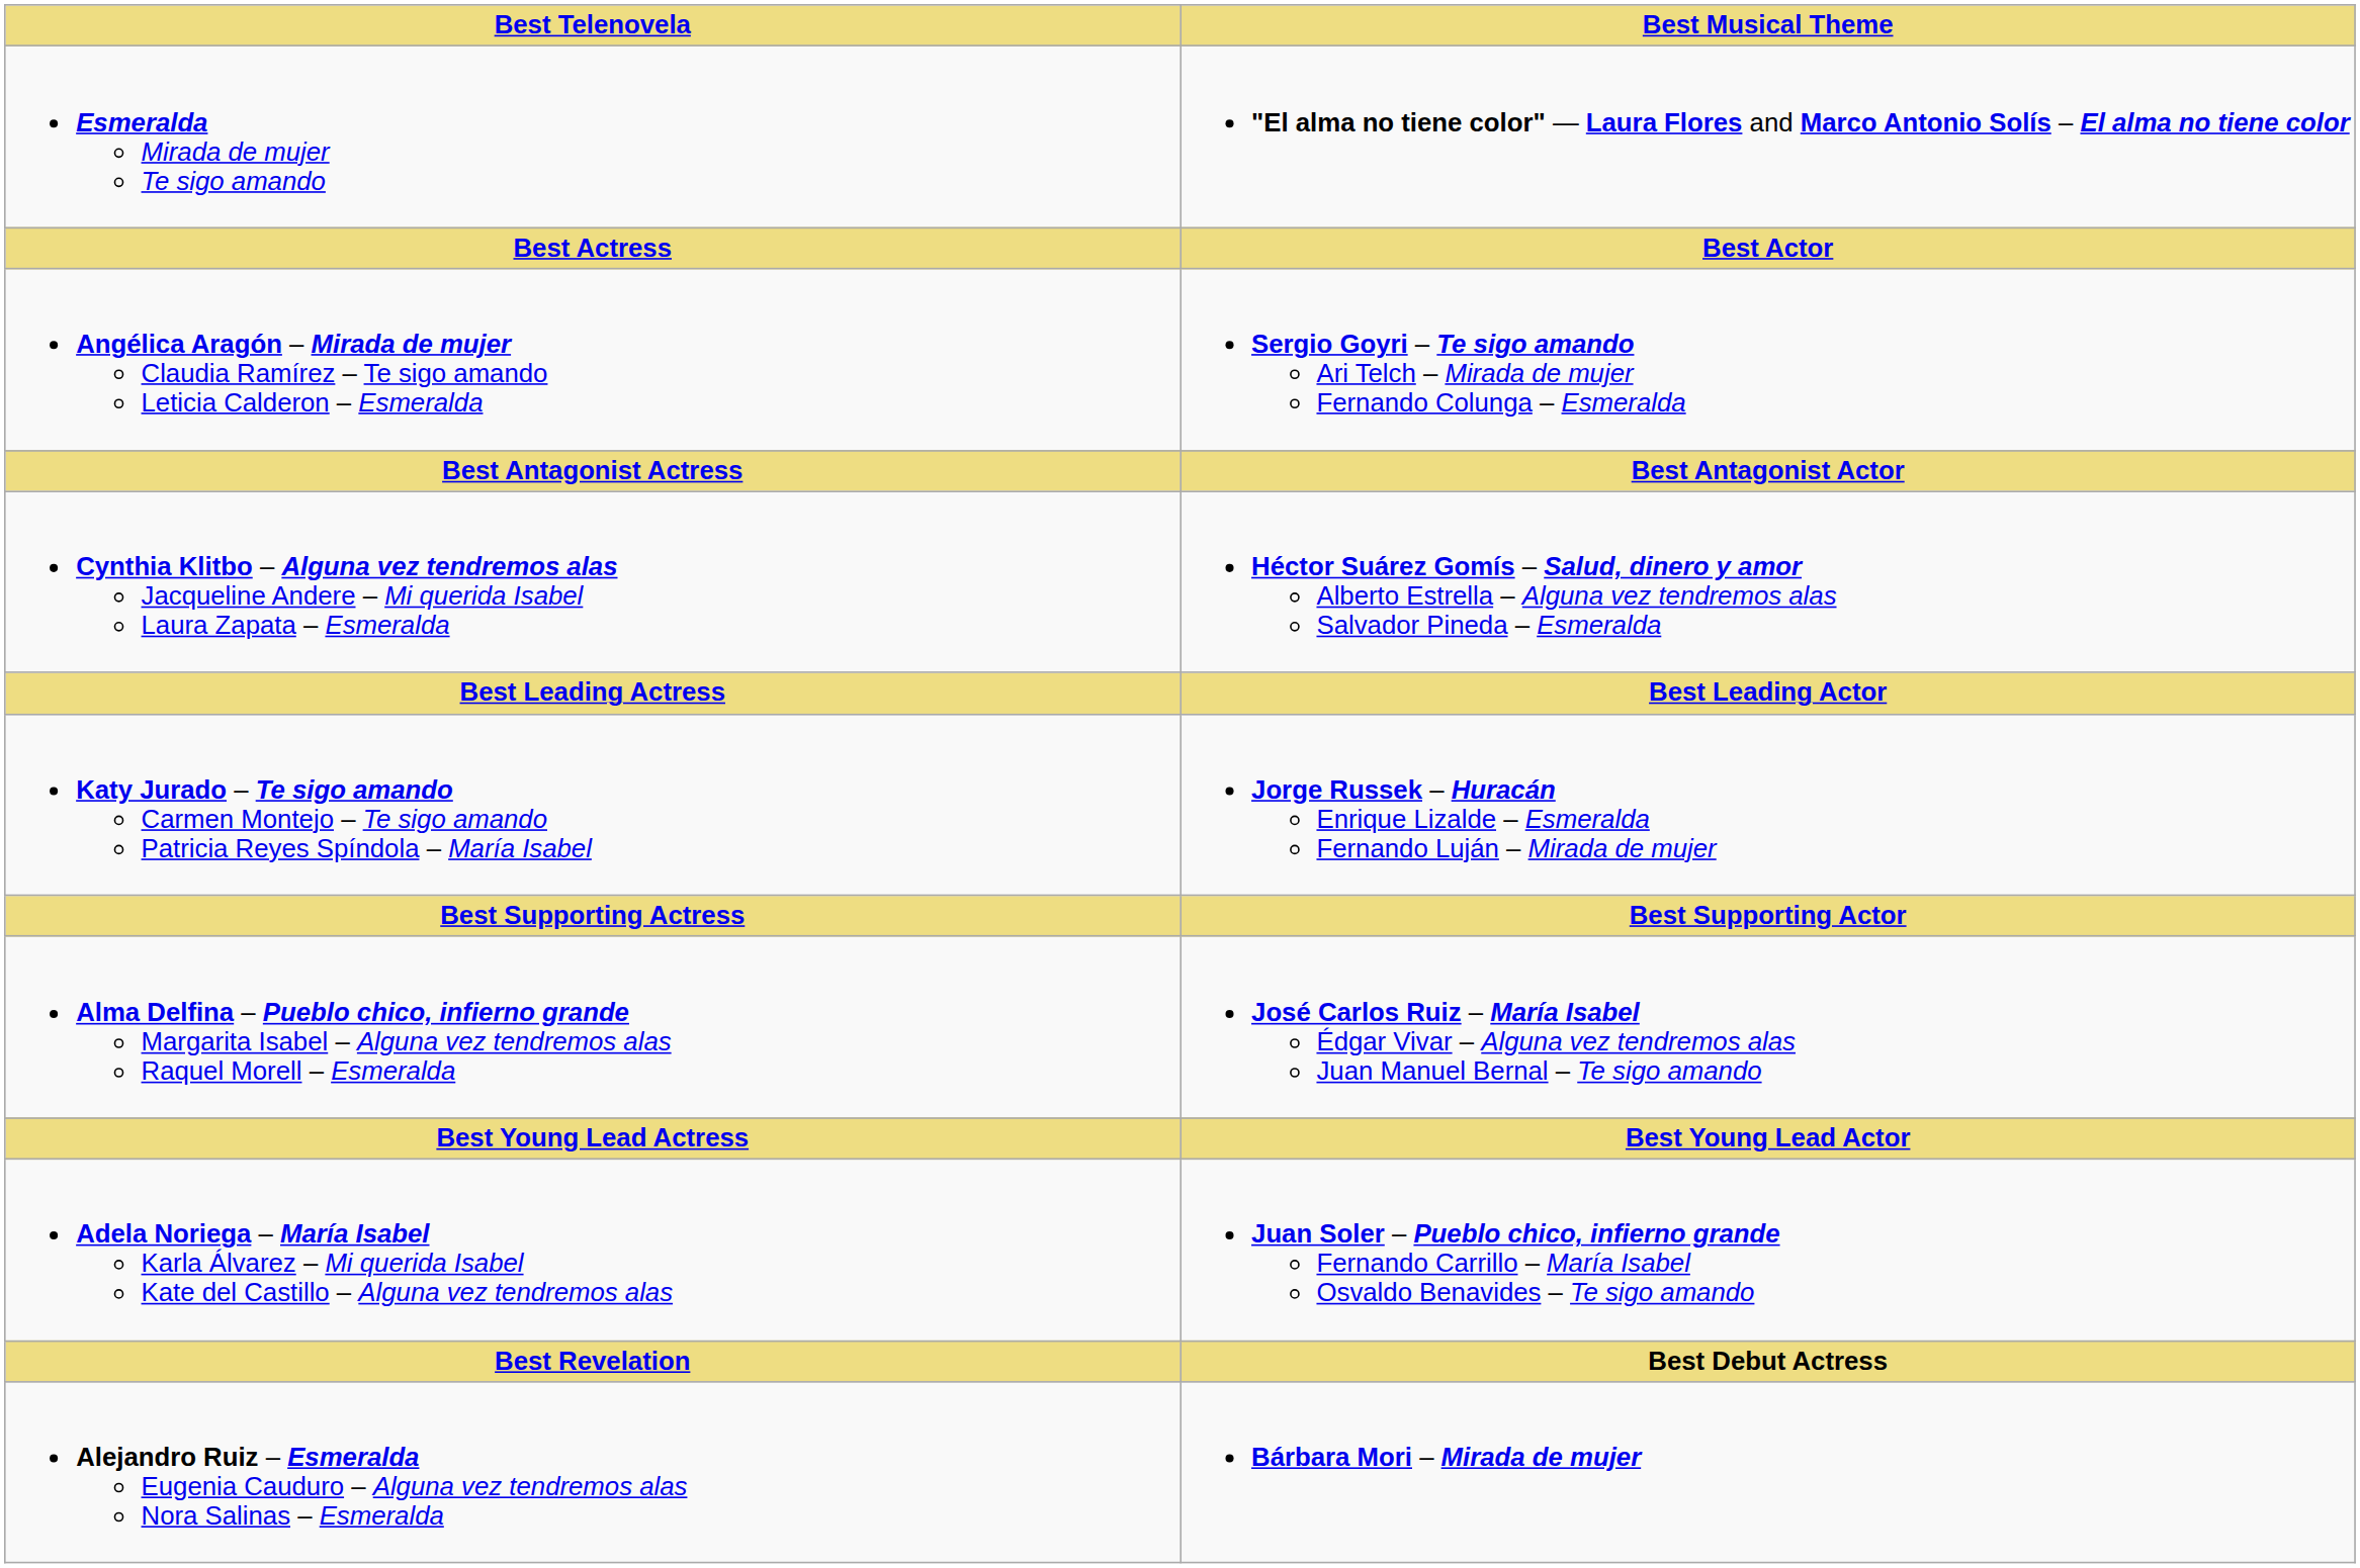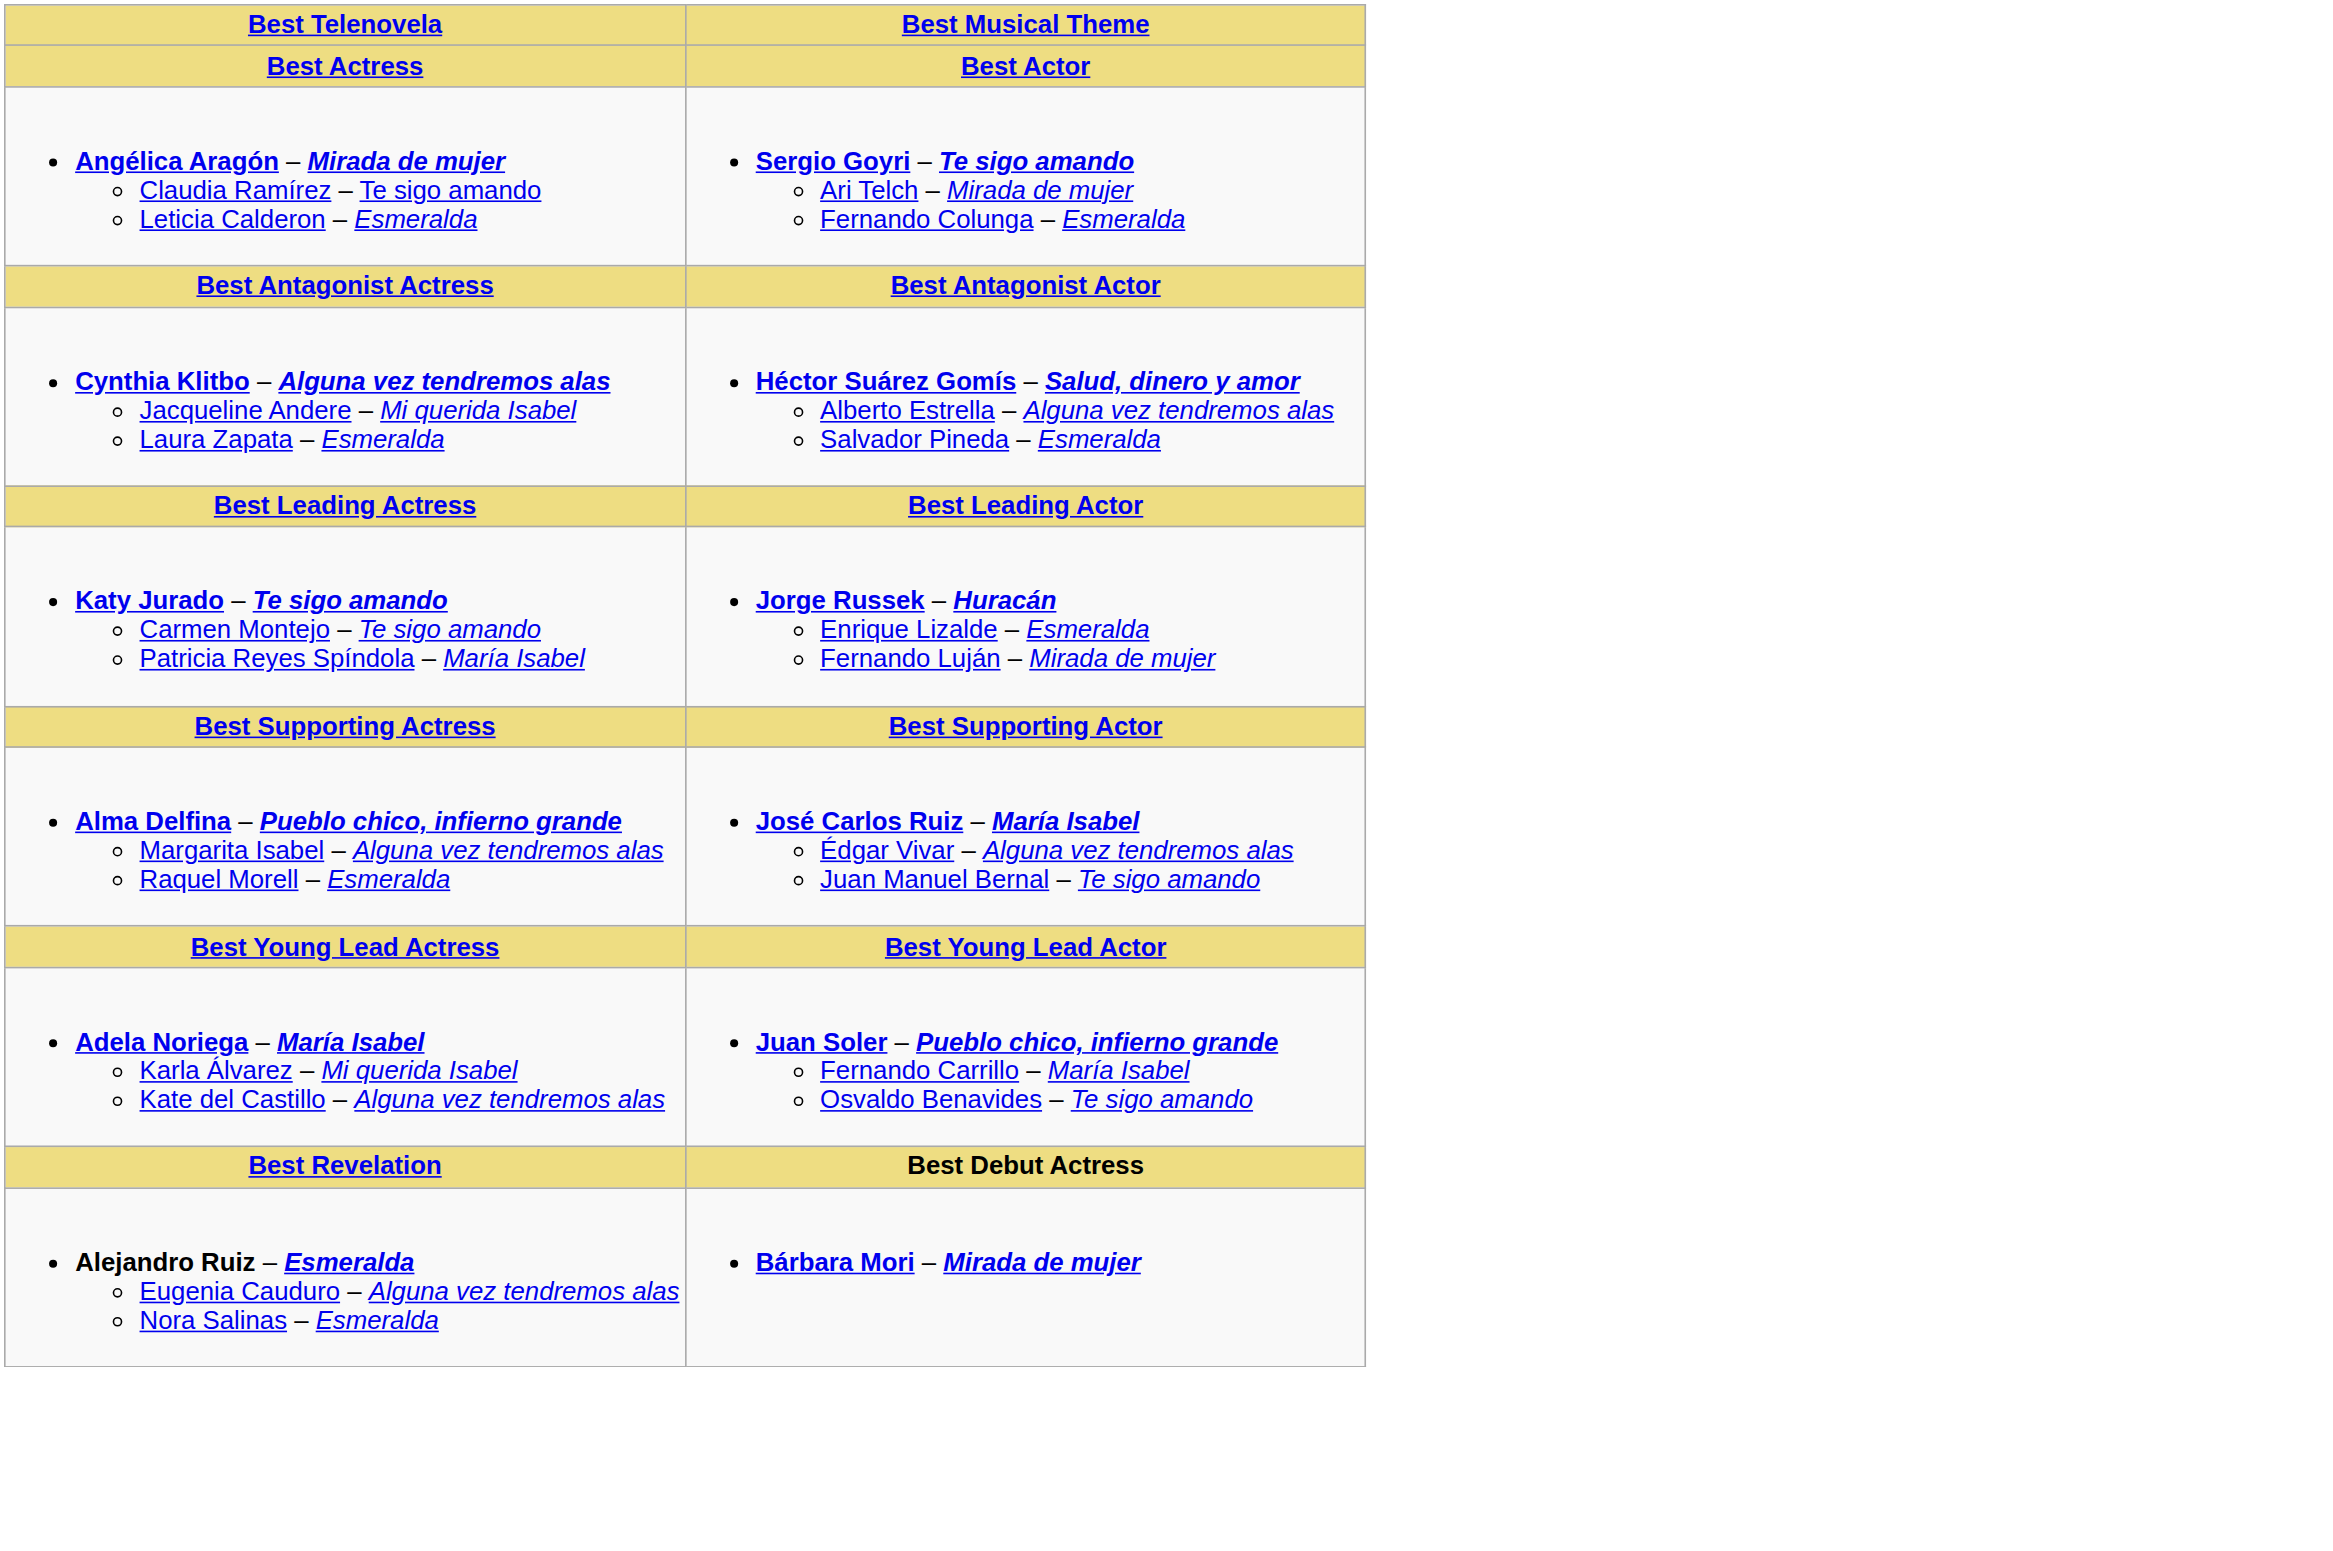- row: Esmeralda Mirada de mujer Te sigo amando | "El alma no tiene color" — Laura Flores and Marco Antonio Solís – El alma no tiene color
